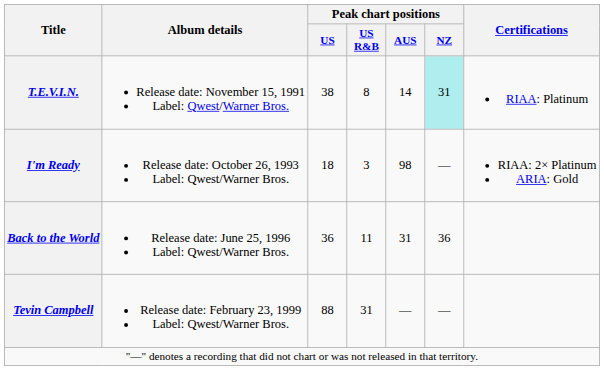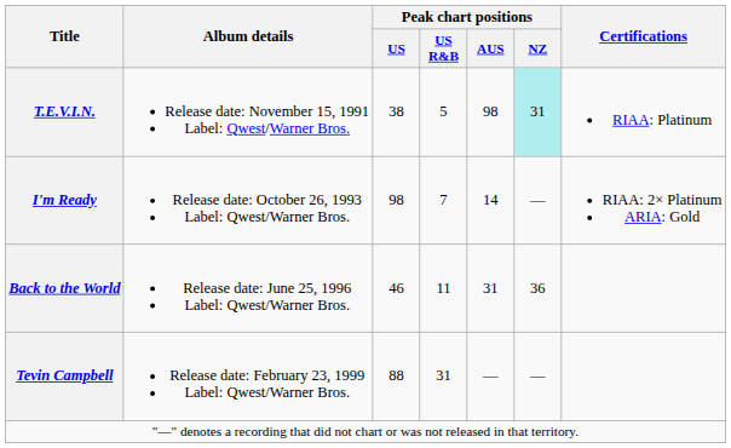T.E.V.I.N. | Peak chart positions / US R&B: 8 -> 5
T.E.V.I.N. | Peak chart positions / AUS: 14 -> 98
I'm Ready | Peak chart positions / US: 18 -> 98
I'm Ready | Peak chart positions / US R&B: 3 -> 7
I'm Ready | Peak chart positions / AUS: 98 -> 14
Back to the World | Peak chart positions / US: 36 -> 46
